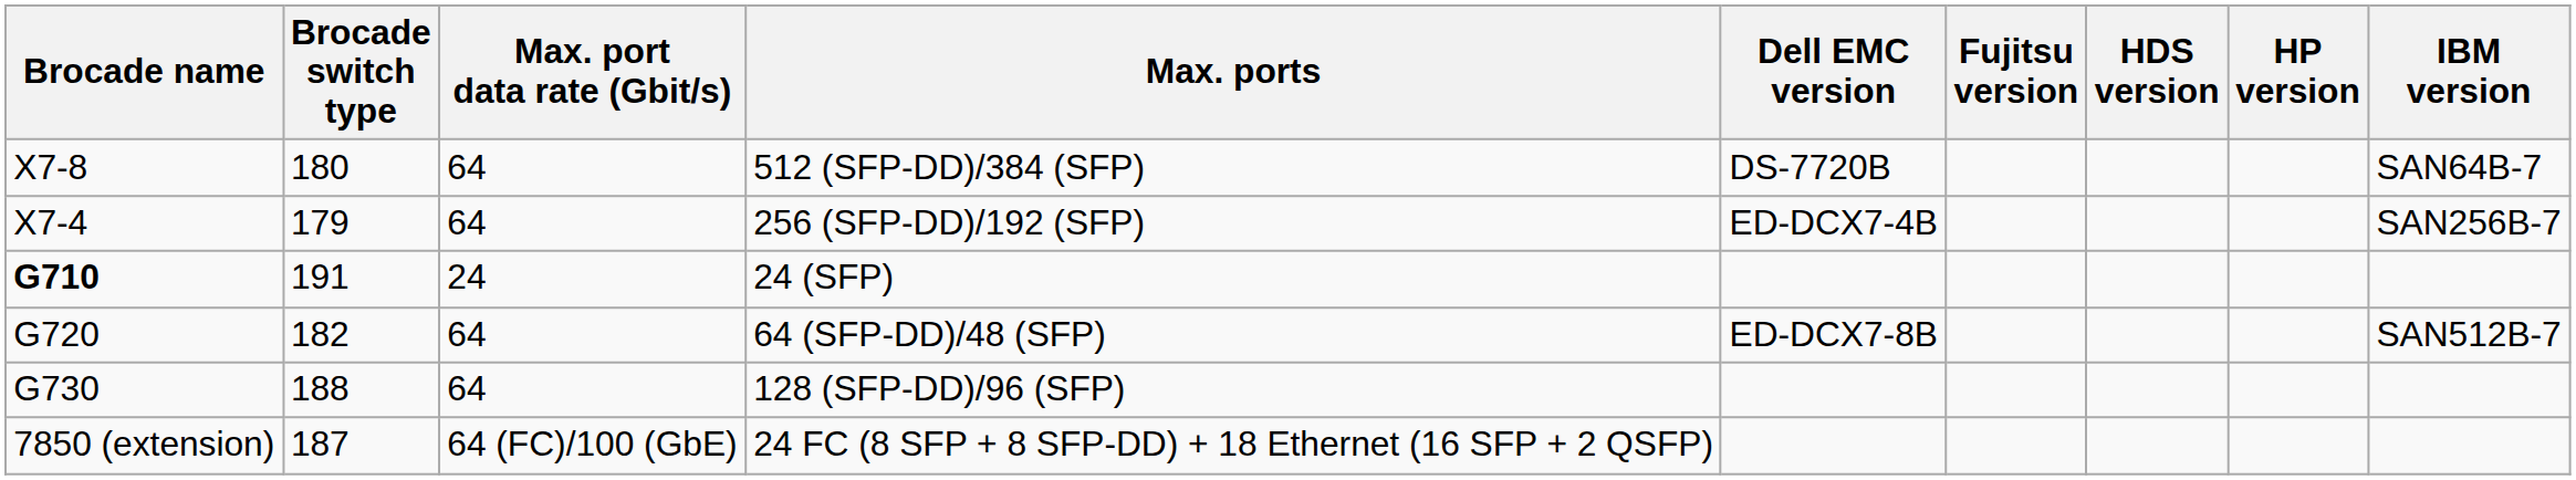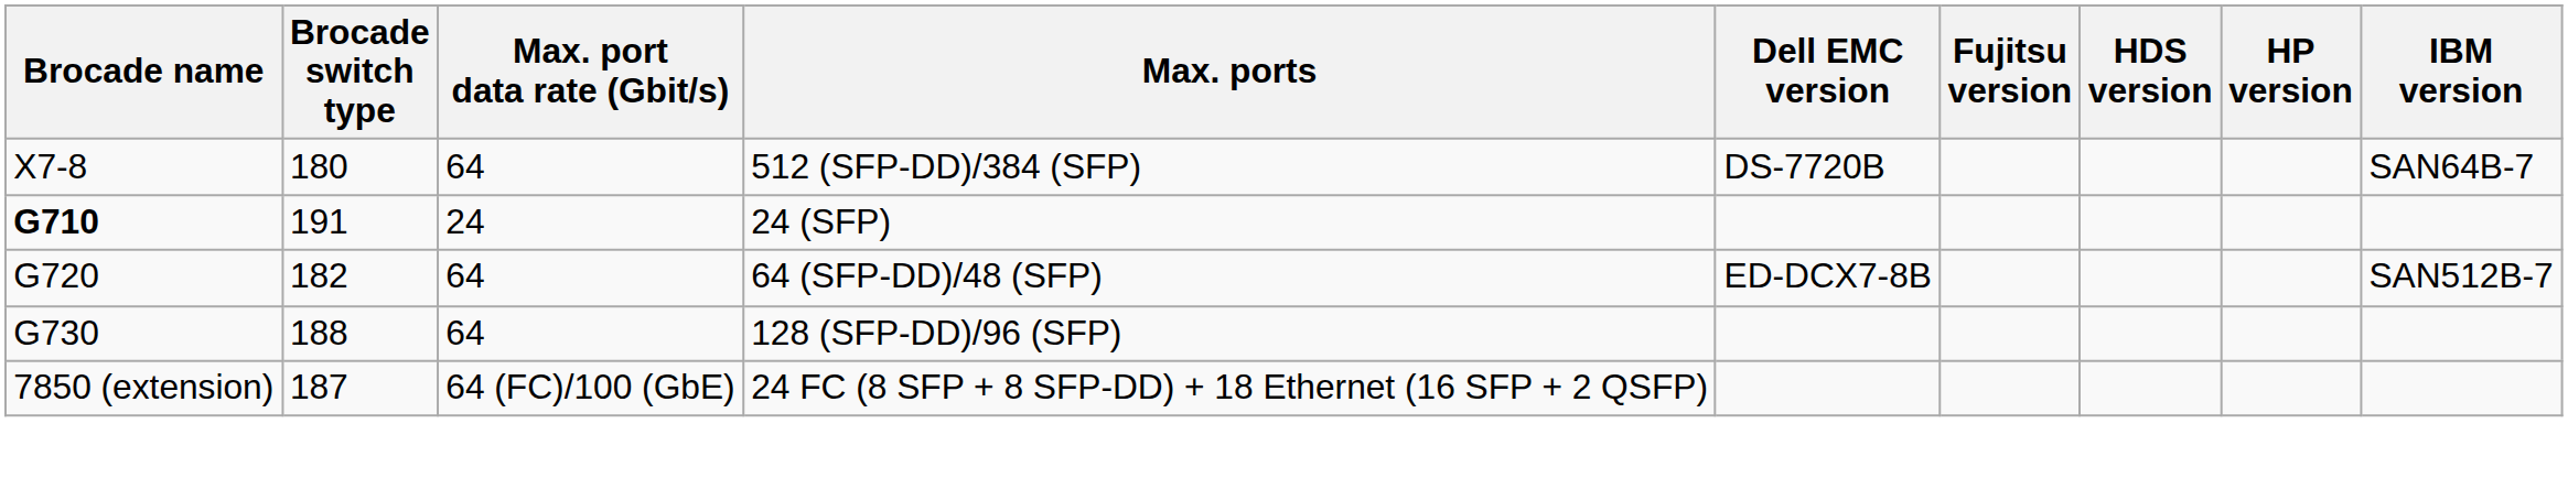- row: X7-4 | 179 | 64 | 256 (SFP-DD)/192 (SFP) | ED-DCX7-4B | SAN256B-7
